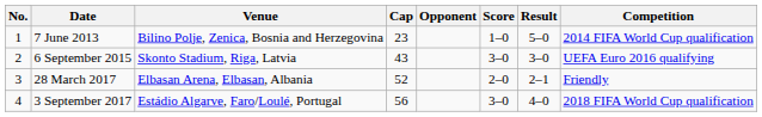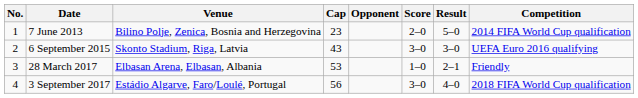7 June 2013 | Score: 1–0 -> 2–0
28 March 2017 | Cap: 52 -> 53
28 March 2017 | Score: 2–0 -> 1–0
